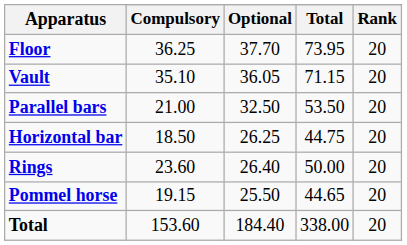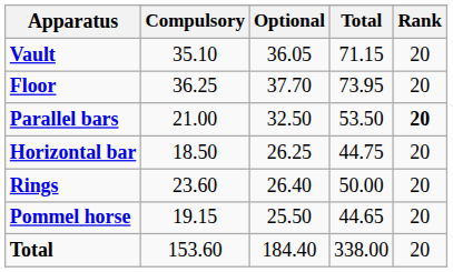rows swapped: Floor <-> Vault
Parallel bars | Rank: normal -> bold
